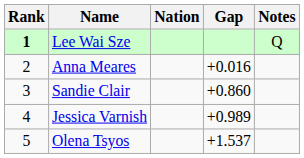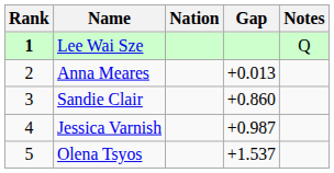Anna Meares | Gap: +0.016 -> +0.013
Jessica Varnish | Gap: +0.989 -> +0.987
